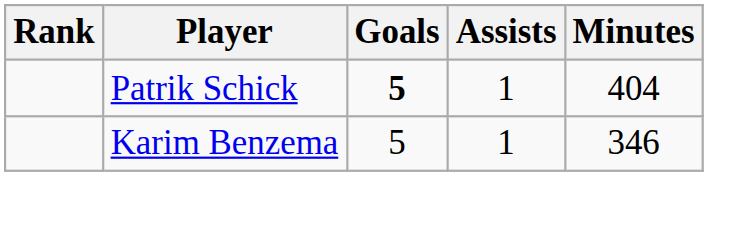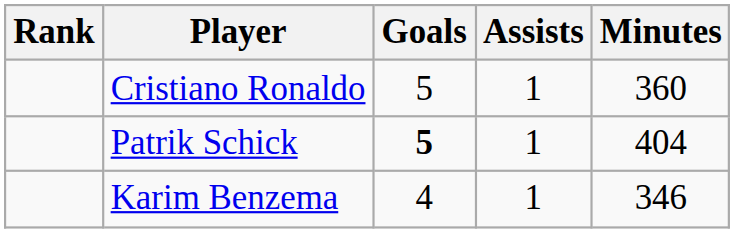+ row: Cristiano Ronaldo | 5 | 1 | 360
Karim Benzema | Goals: 5 -> 4
